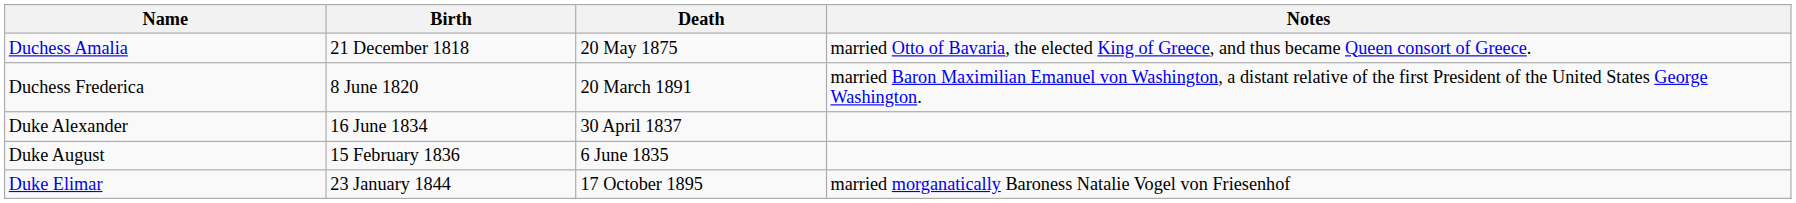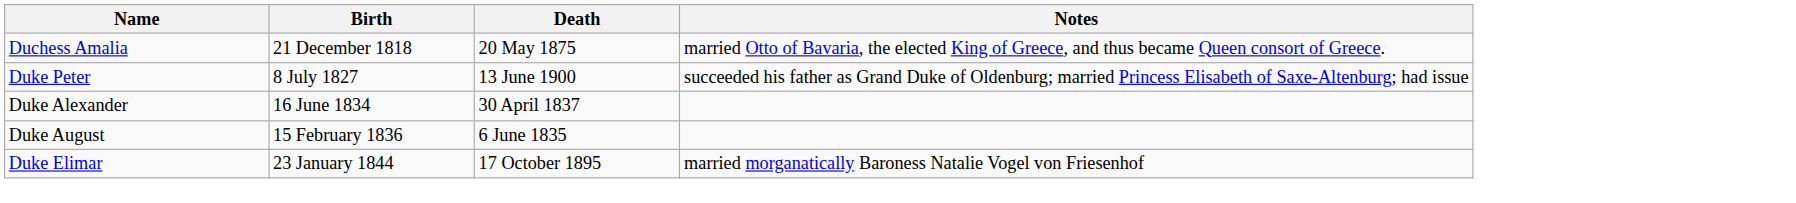- row: Duchess Frederica | 8 June 1820 | 20 March 1891 | married Baron Maximilian Emanuel von Washington, a distant relative of the first President of the United States George Washington.
+ row: Duke Peter | 8 July 1827 | 13 June 1900 | succeeded his father as Grand Duke of Oldenburg; married Princess Elisabeth of Saxe-Altenburg; had issue
